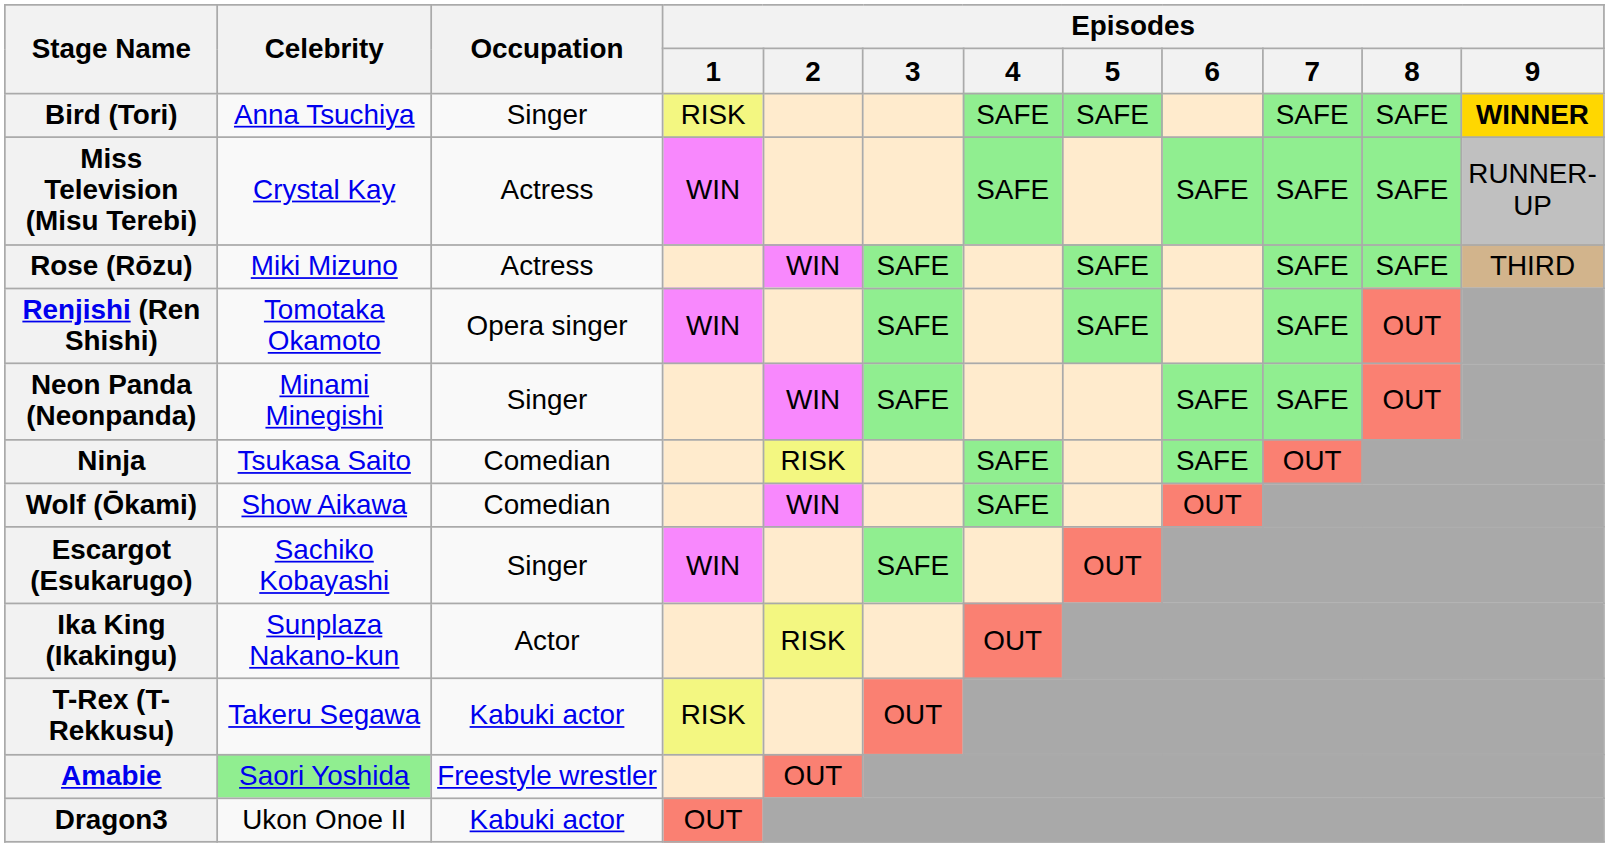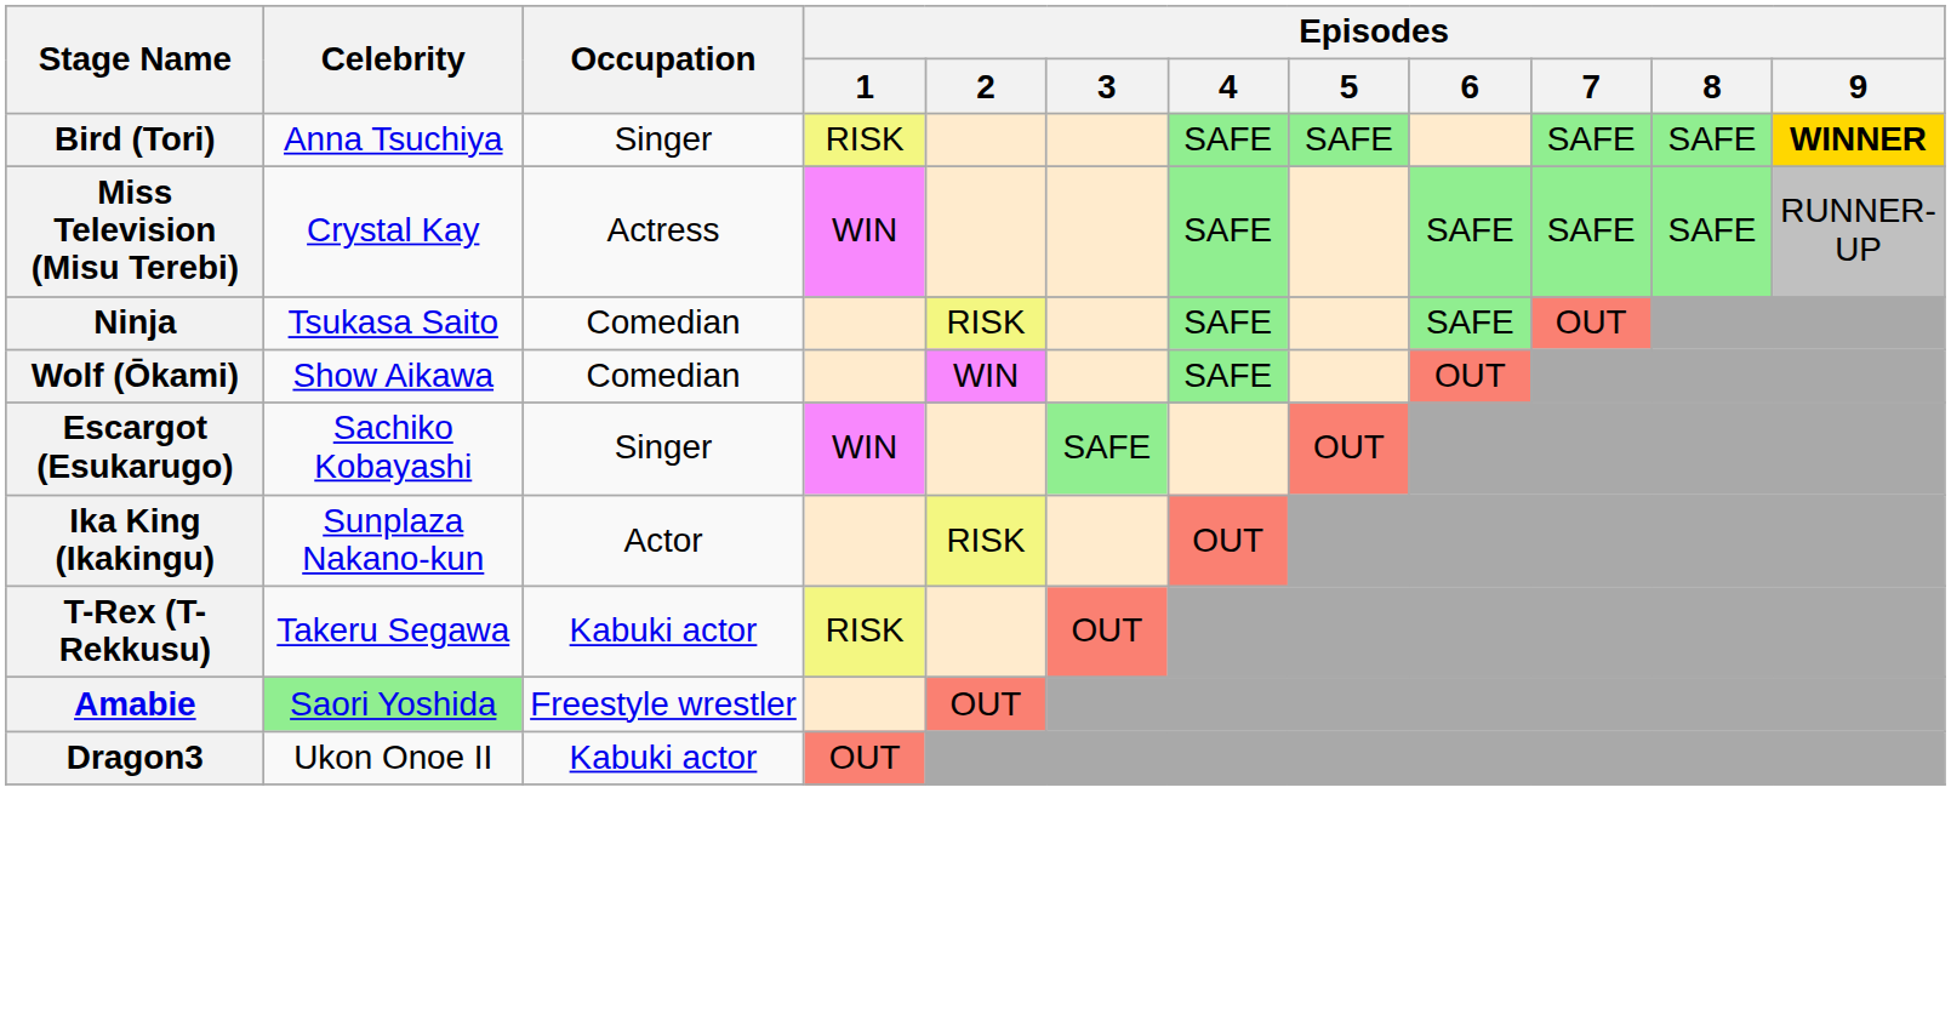- row: Rose (Rōzu) | Miki Mizuno | Actress | WIN | SAFE | SAFE | SAFE | SAFE | THIRD
- row: Renjishi (Ren Shishi) | Tomotaka Okamoto | Opera singer | WIN | SAFE | SAFE | SAFE | OUT
- row: Neon Panda (Neonpanda) | Minami Minegishi | Singer | WIN | SAFE | SAFE | SAFE | OUT
